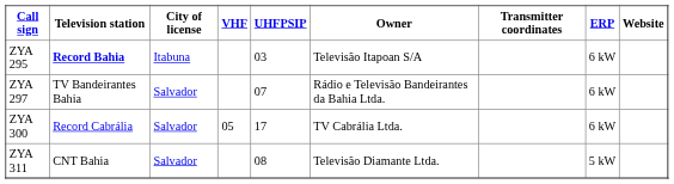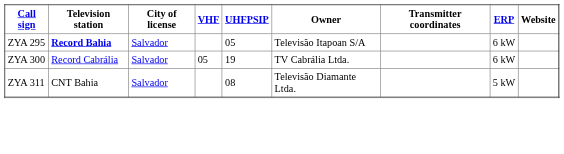ZYA 295 | City of license: Itabuna -> Salvador
ZYA 295 | UHFPSIP: 03 -> 05
- row: ZYA 297 | TV Bandeirantes Bahia | Salvador | 07 | Rádio e Televisão Bandeirantes da Bahia Ltda. | 6 kW
ZYA 300 | UHFPSIP: 17 -> 19
